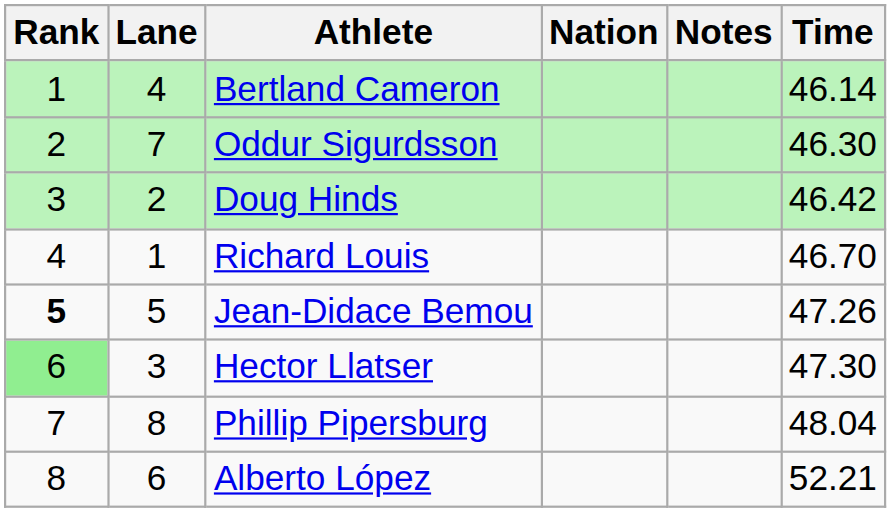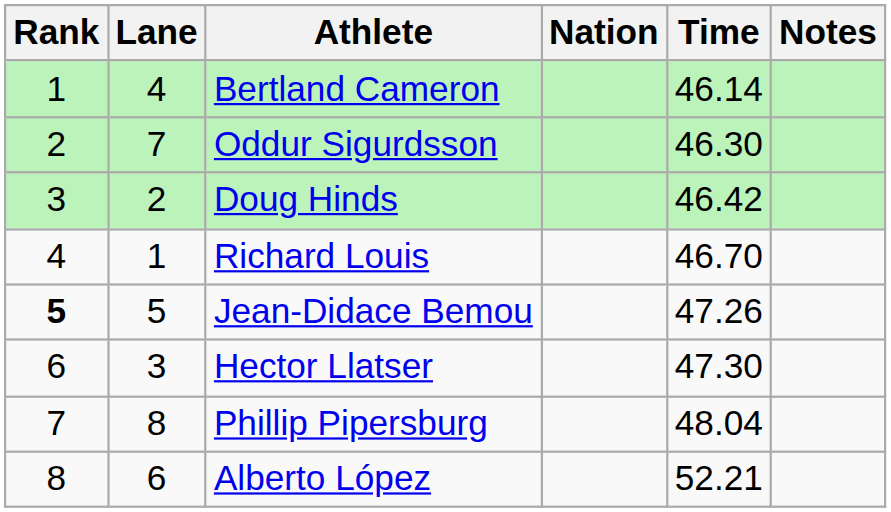columns swapped: Time <-> Notes
Hector Llatser | Rank: lightgreen background -> no background
